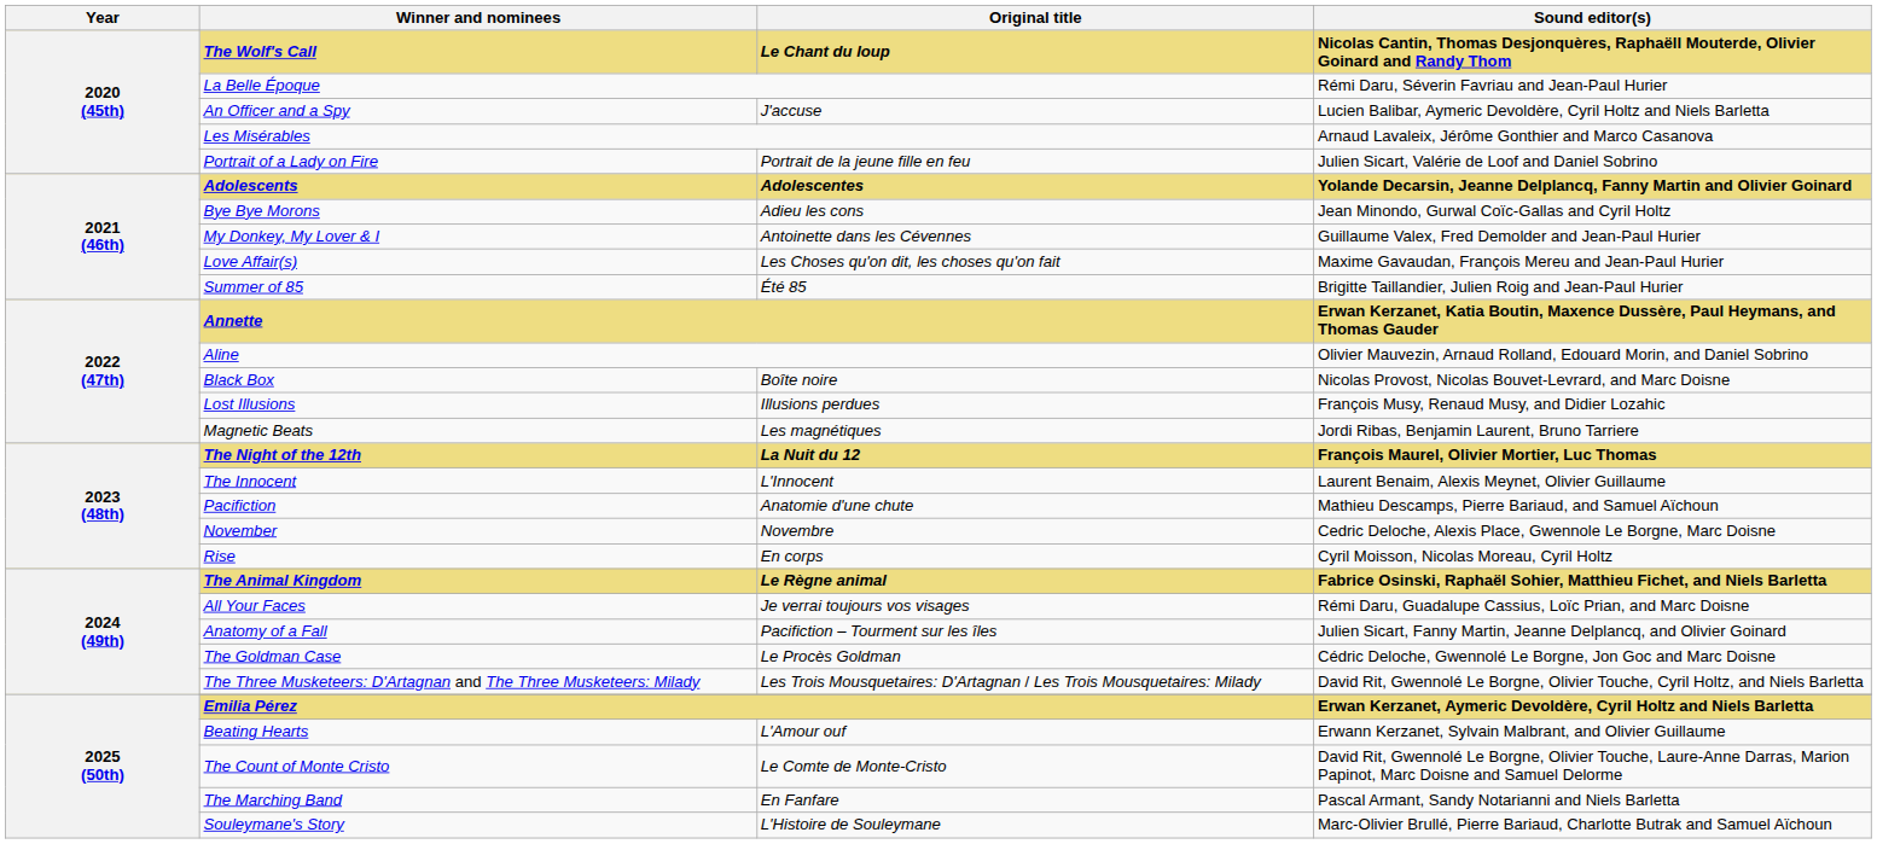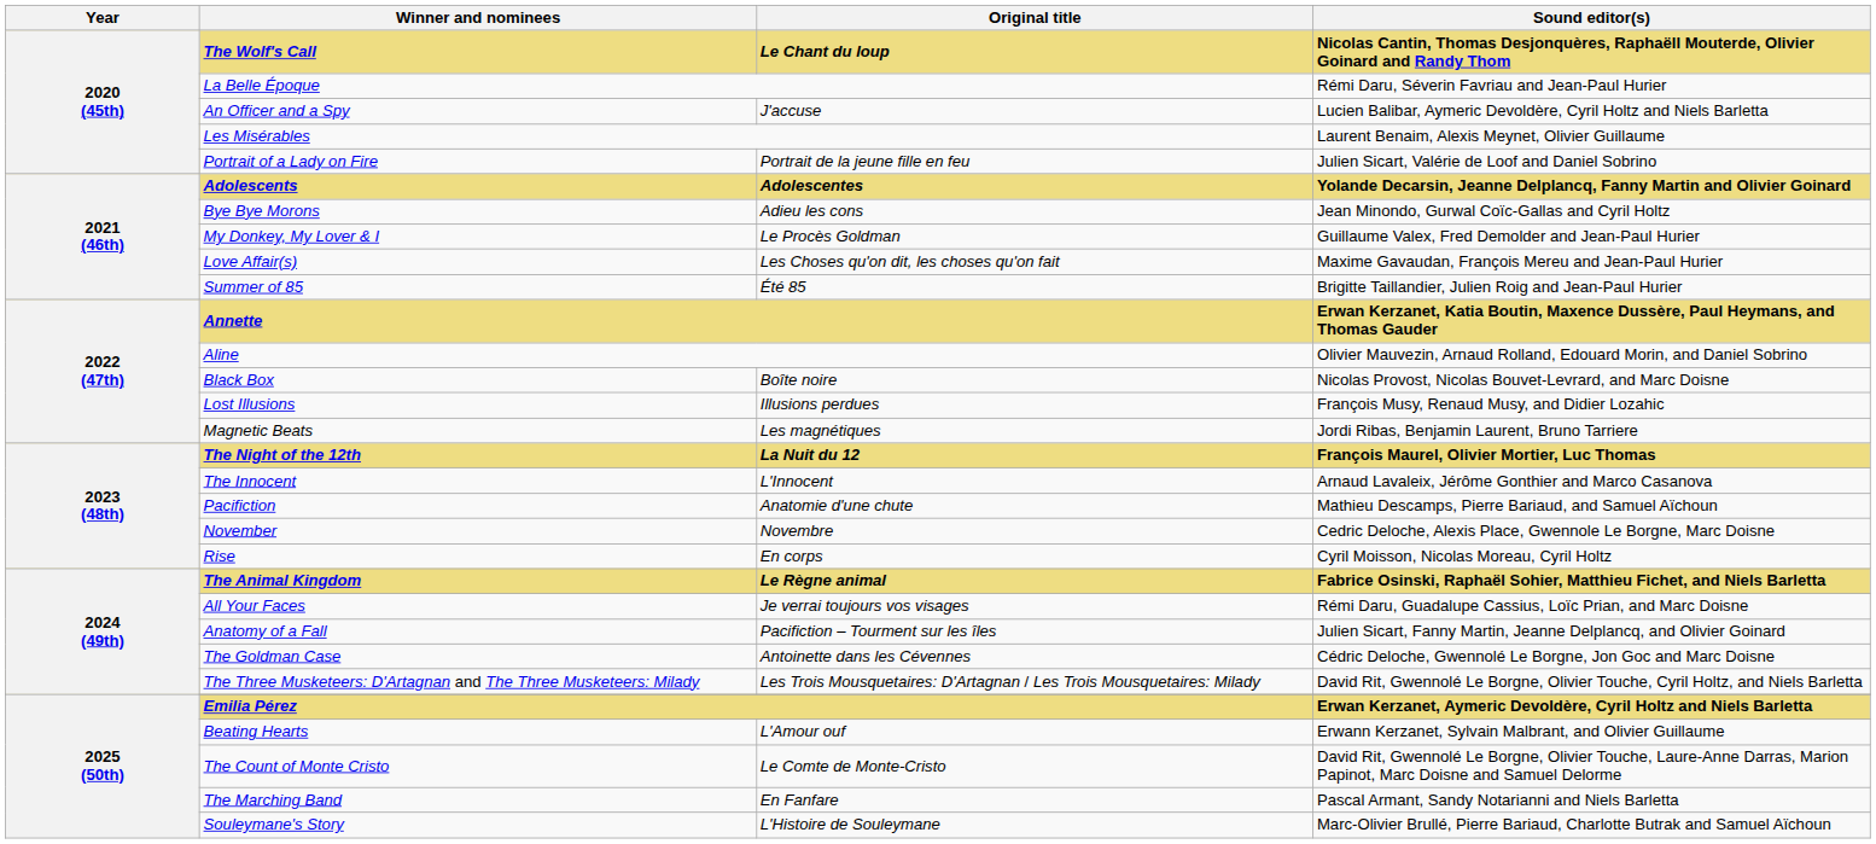Les Misérables | Sound editor(s): Arnaud Lavaleix, Jérôme Gonthier and Marco Casanova -> Laurent Benaim, Alexis Meynet, Olivier Guillaume
My Donkey, My Lover & I | Original title: Antoinette dans les Cévennes -> Le Procès Goldman
The Innocent | Sound editor(s): Laurent Benaim, Alexis Meynet, Olivier Guillaume -> Arnaud Lavaleix, Jérôme Gonthier and Marco Casanova
The Goldman Case | Original title: Le Procès Goldman -> Antoinette dans les Cévennes
